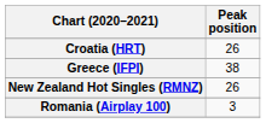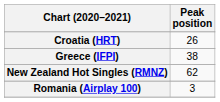New Zealand Hot Singles (RMNZ) | Peak position: 26 -> 62
